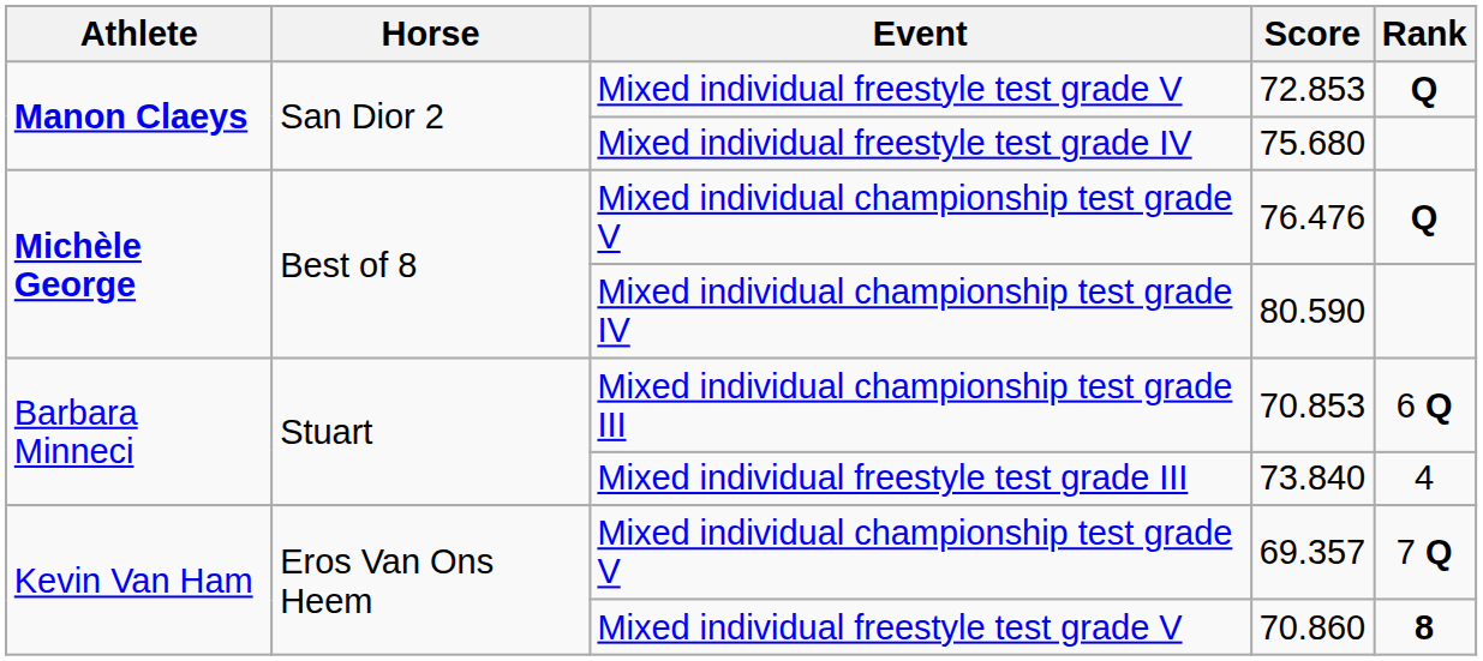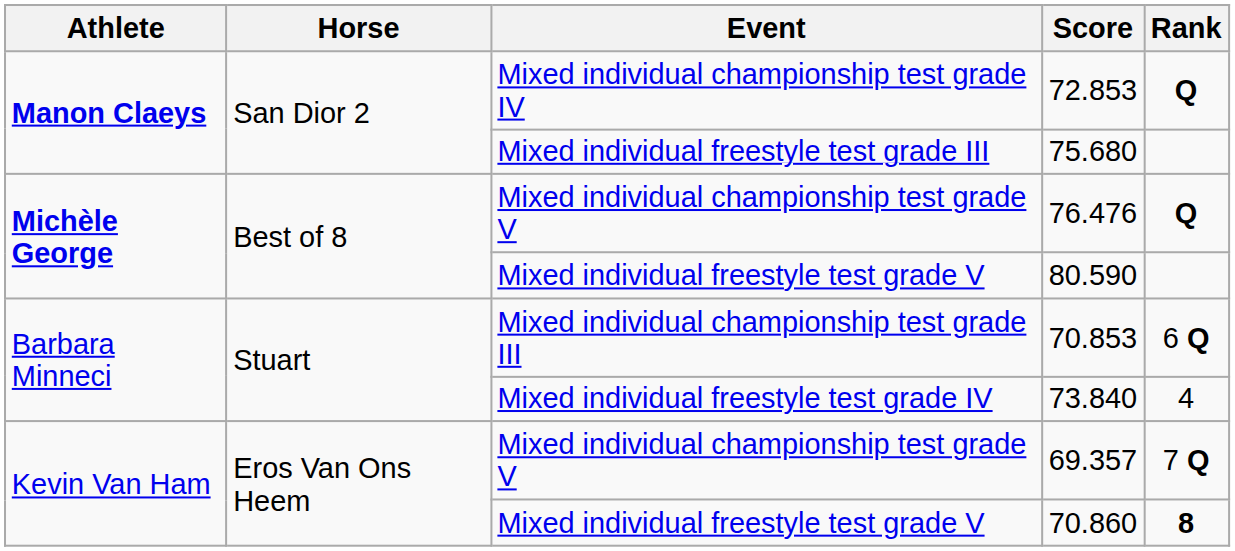72.853 | Event: Mixed individual freestyle test grade V -> Mixed individual championship test grade IV
75.680 | Event: Mixed individual freestyle test grade IV -> Mixed individual freestyle test grade III
80.590 | Event: Mixed individual championship test grade IV -> Mixed individual freestyle test grade V
73.840 | Event: Mixed individual freestyle test grade III -> Mixed individual freestyle test grade IV
